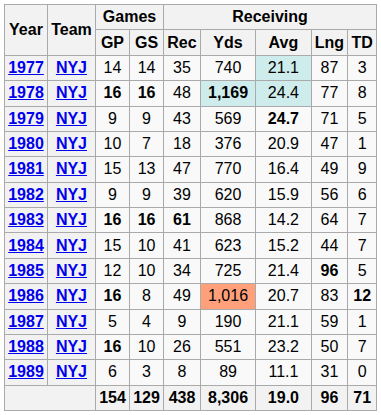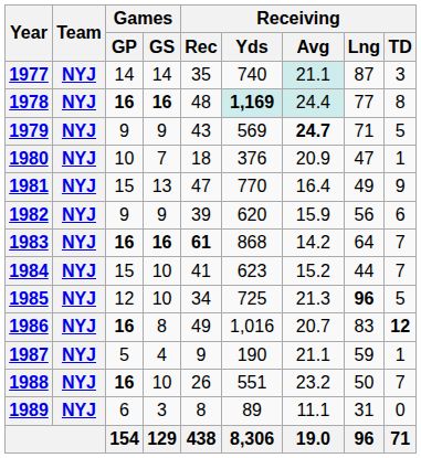1985 | Receiving / Avg: 21.4 -> 21.3
1986 | Receiving / Yds: lightsalmon background -> no background
